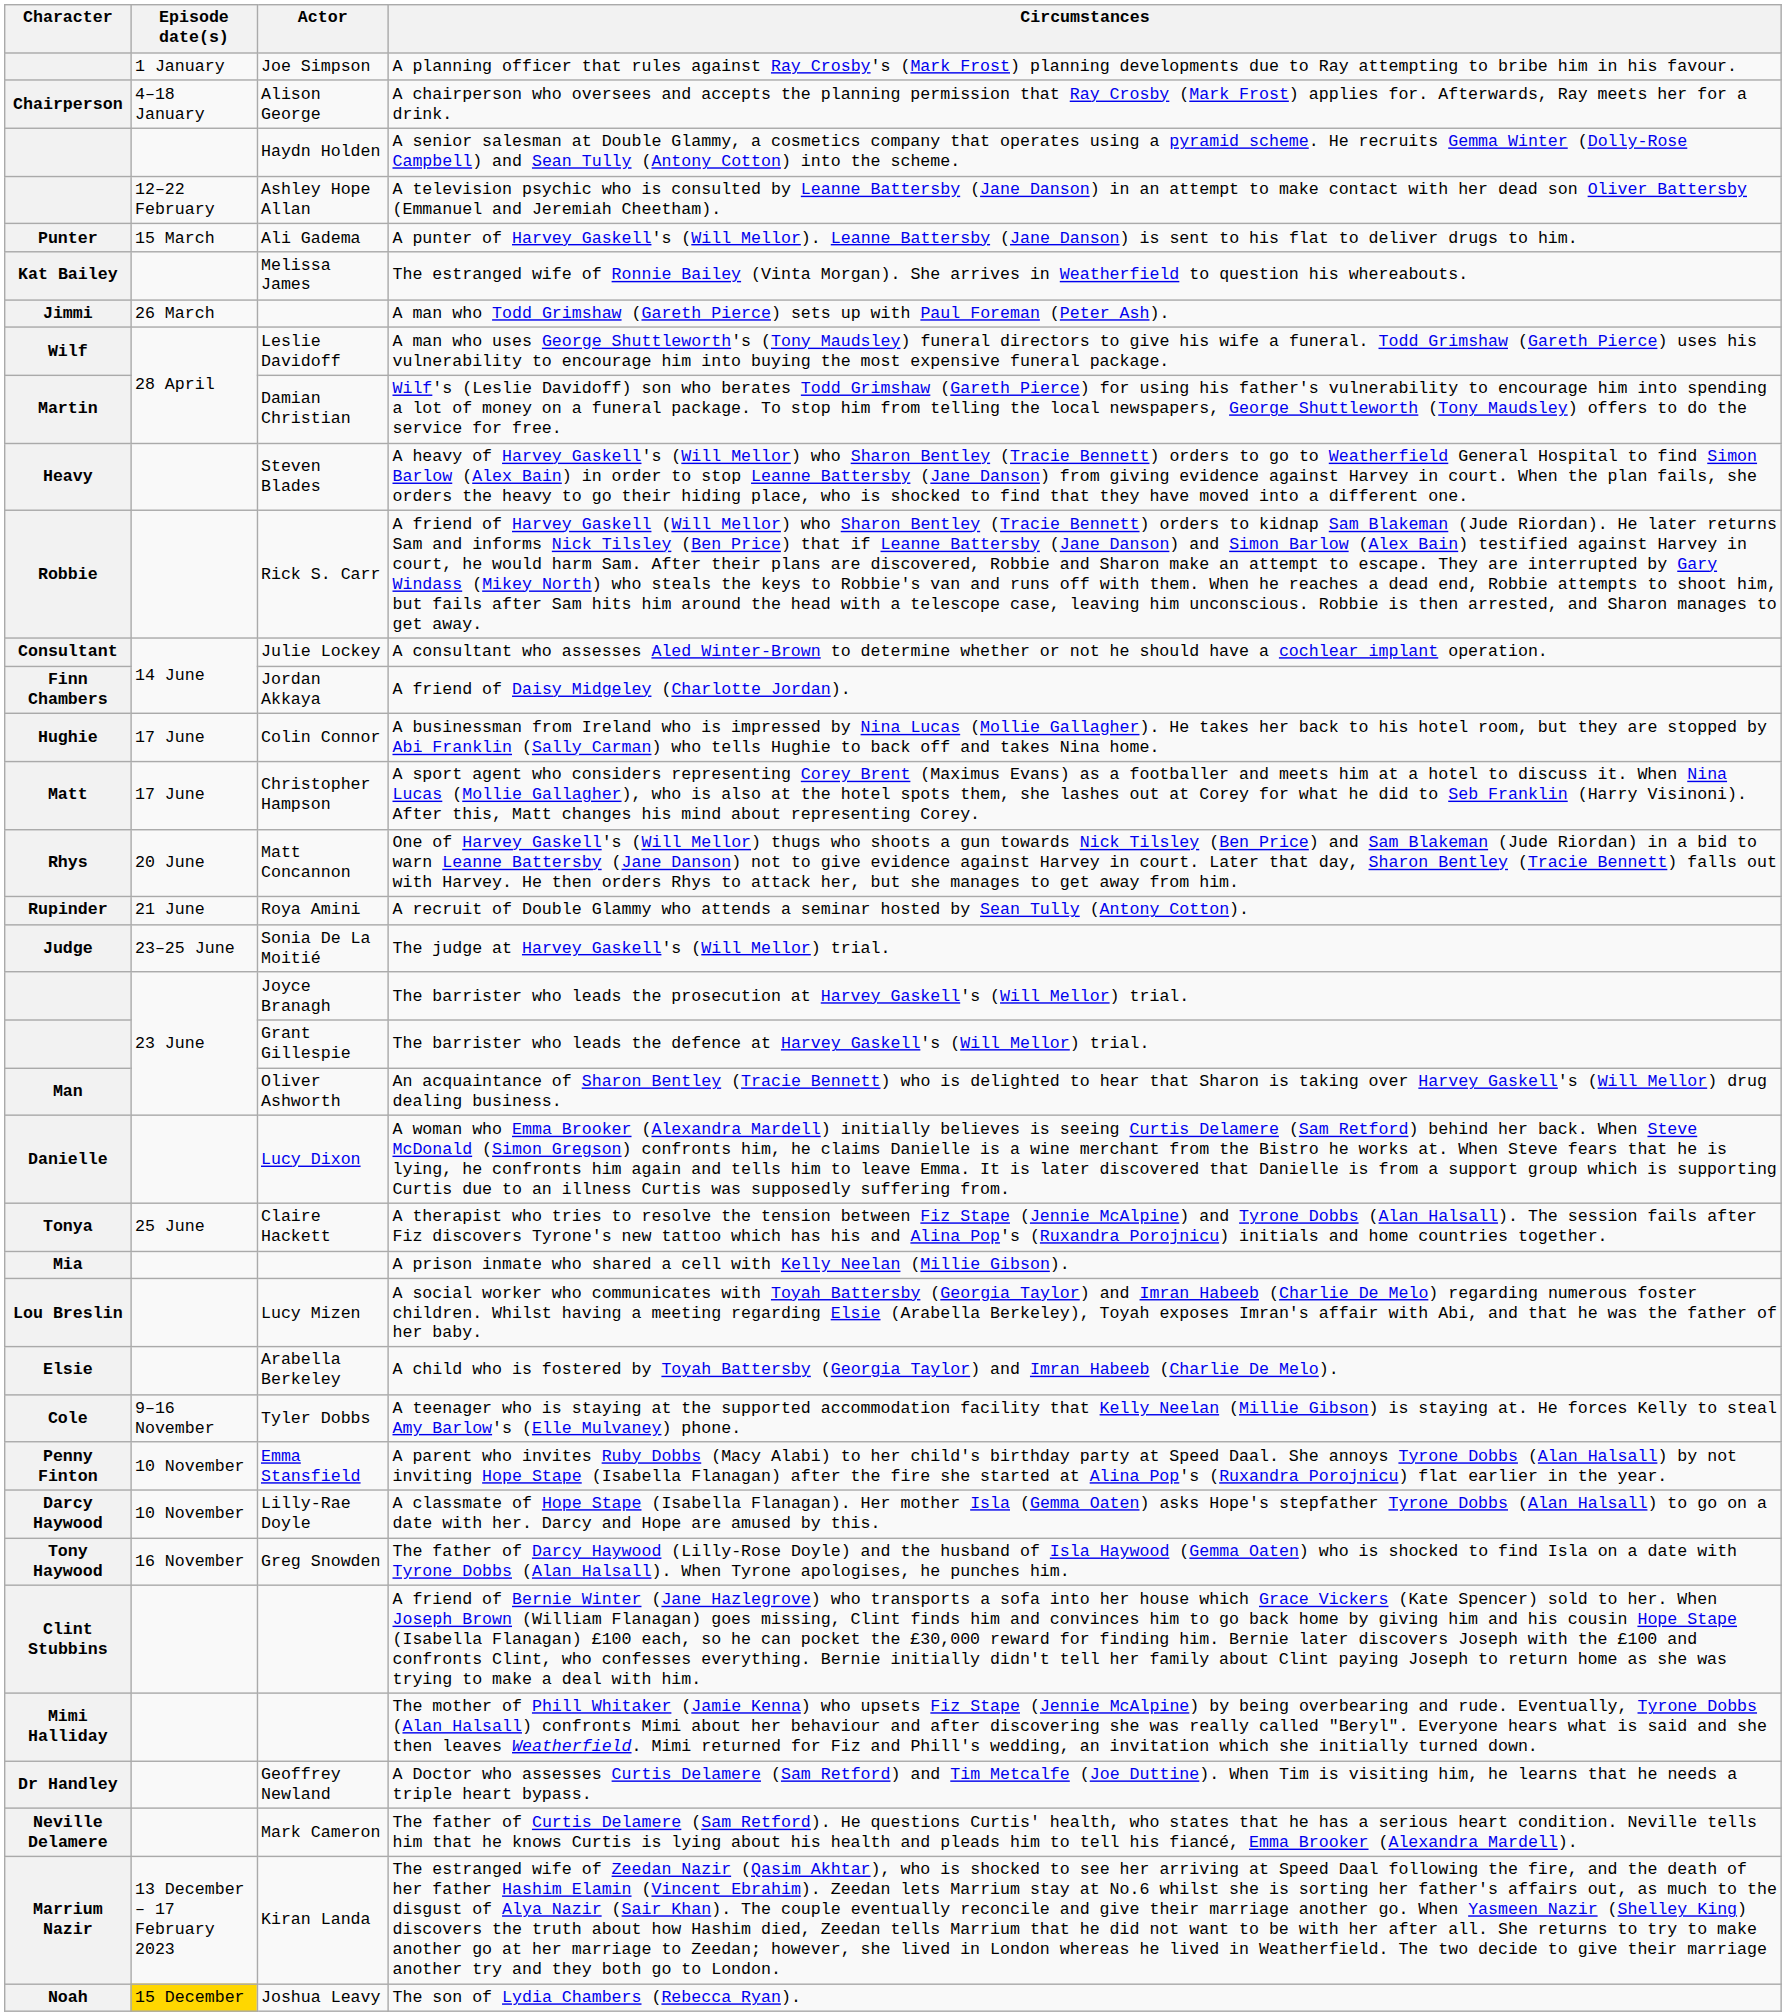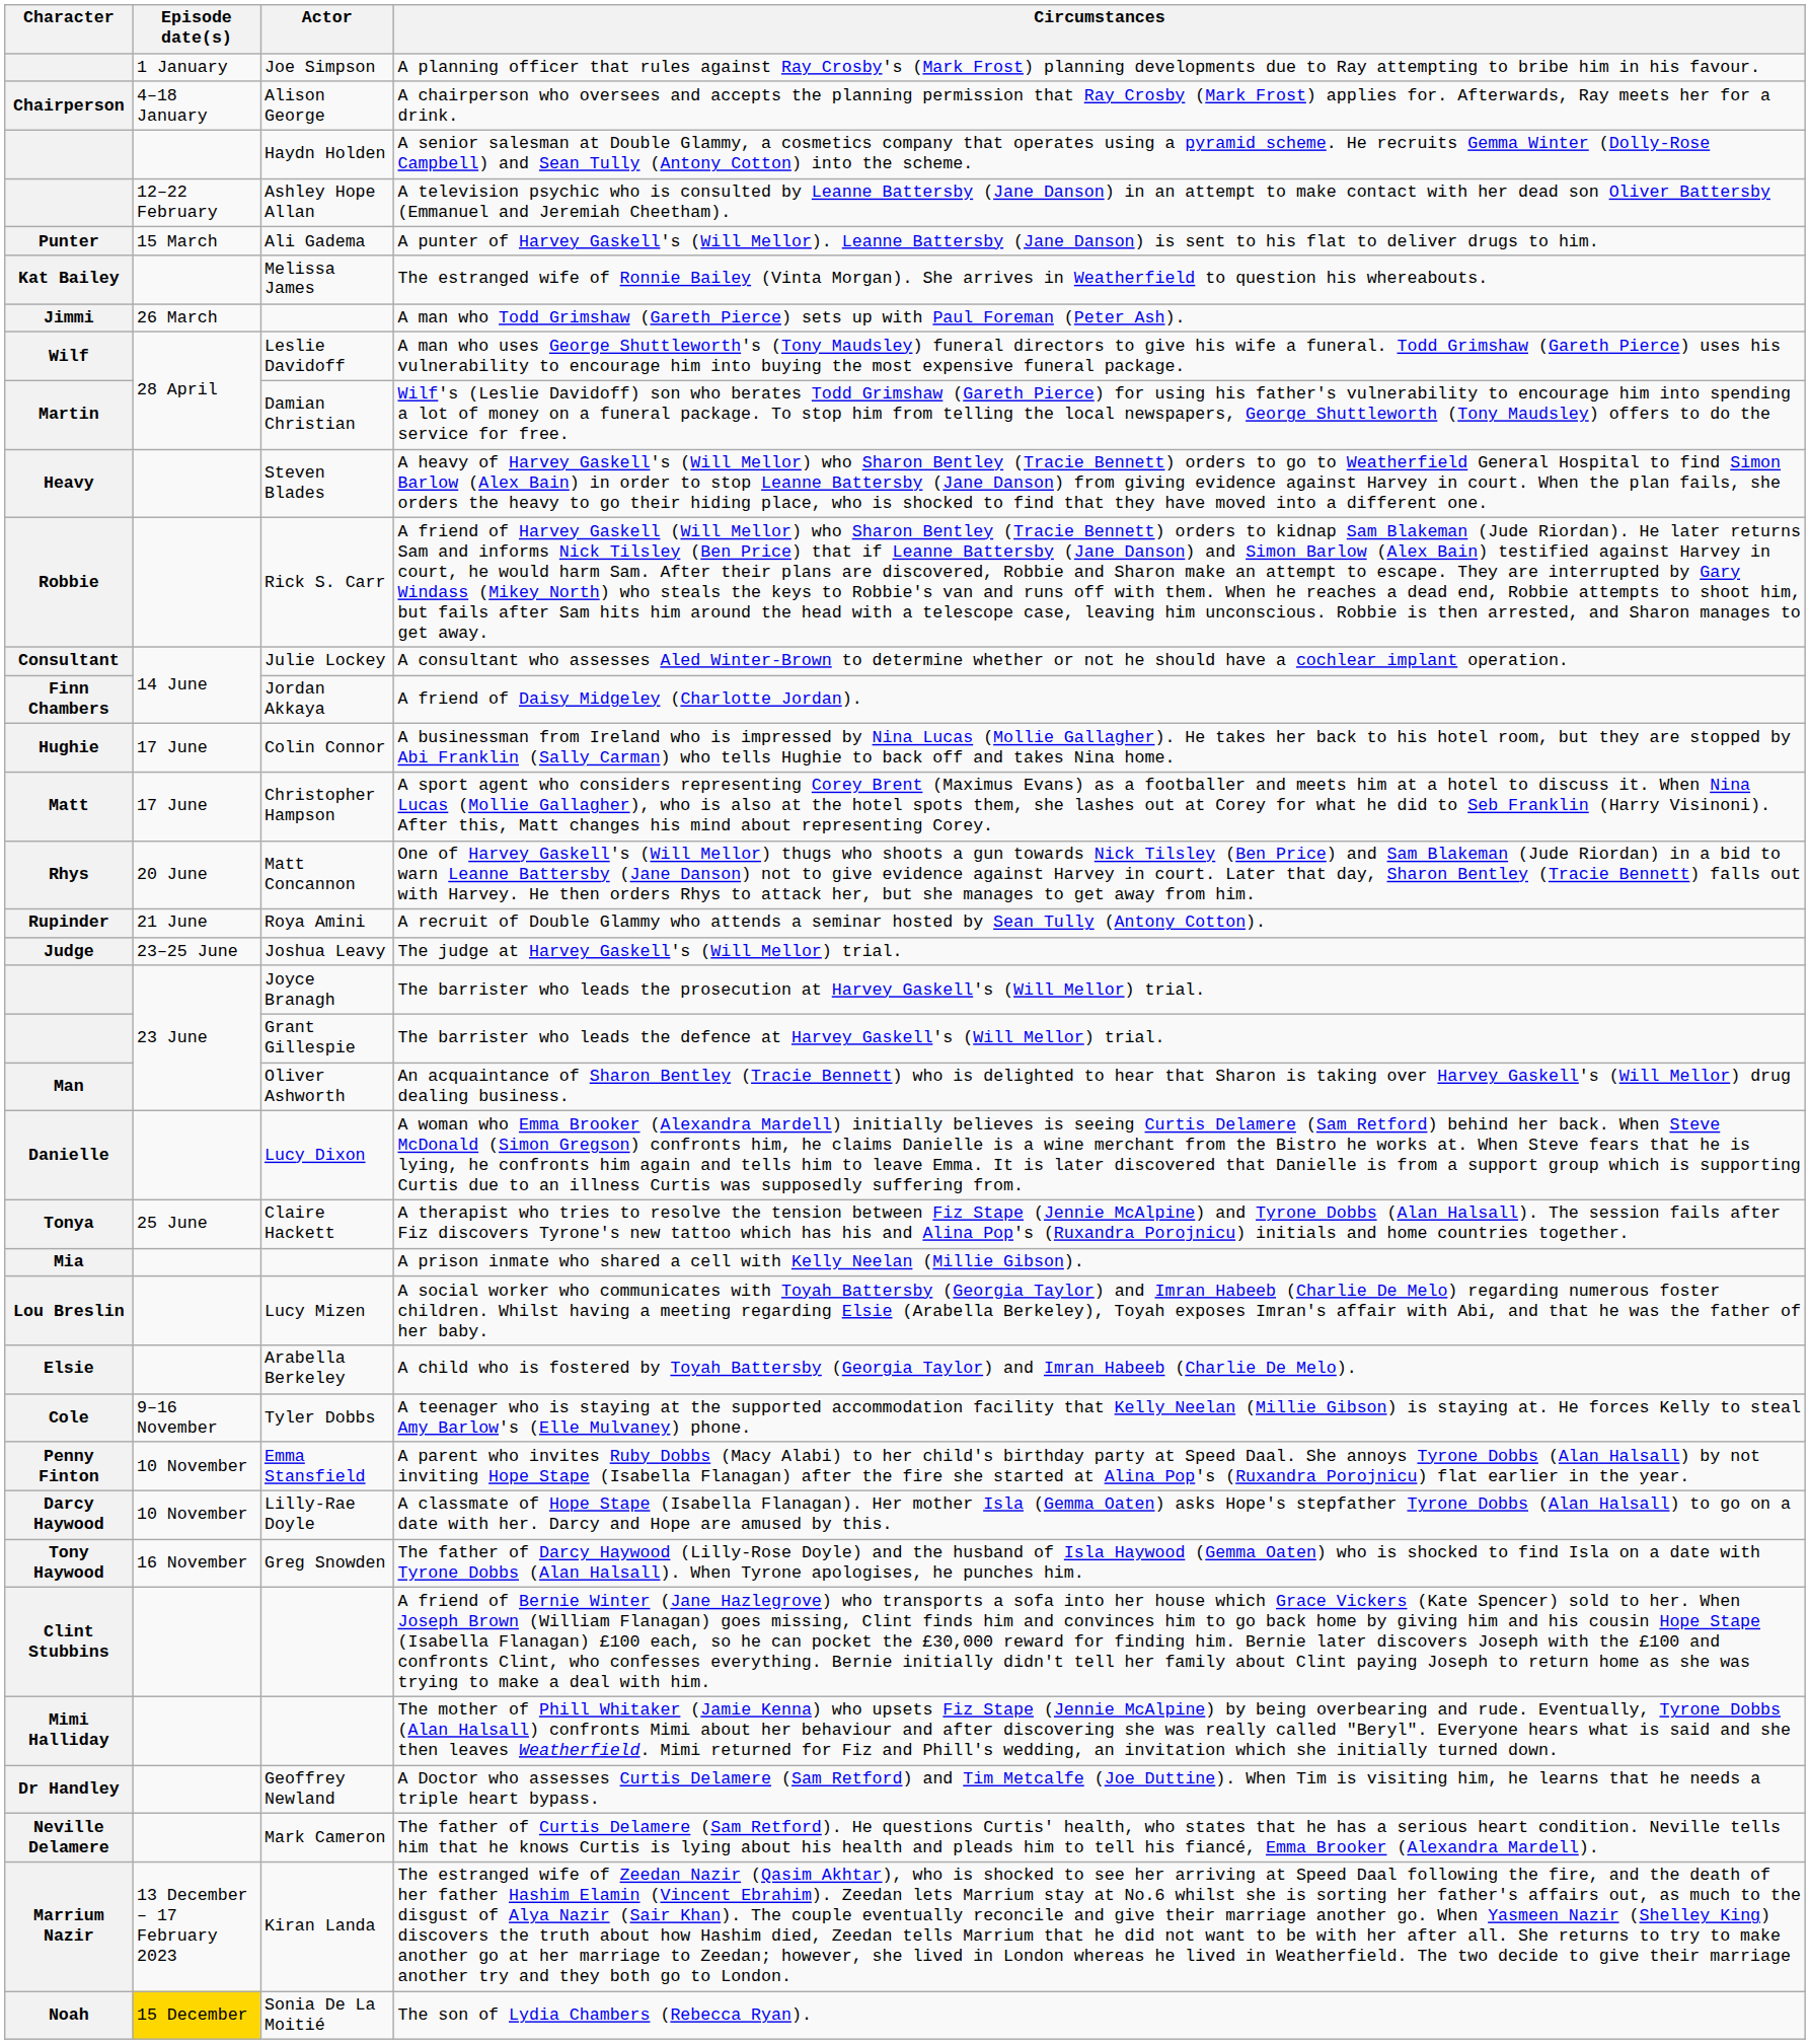The judge at Harvey Gaskell's (Will Mellor) trial. | Actor: Sonia De La Moitié -> Joshua Leavy
The son of Lydia Chambers (Rebecca Ryan). | Actor: Joshua Leavy -> Sonia De La Moitié
